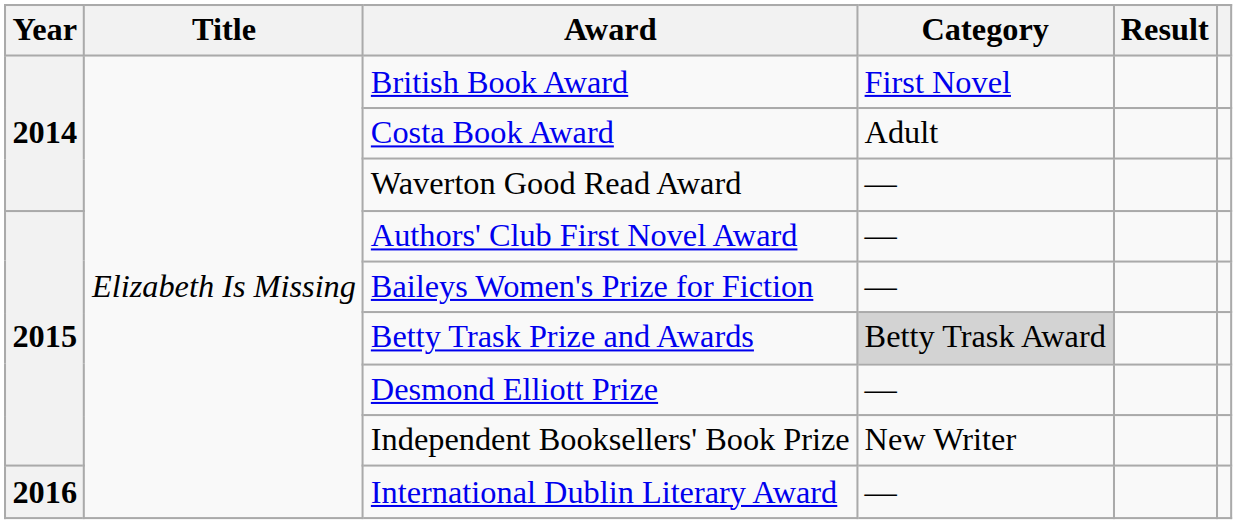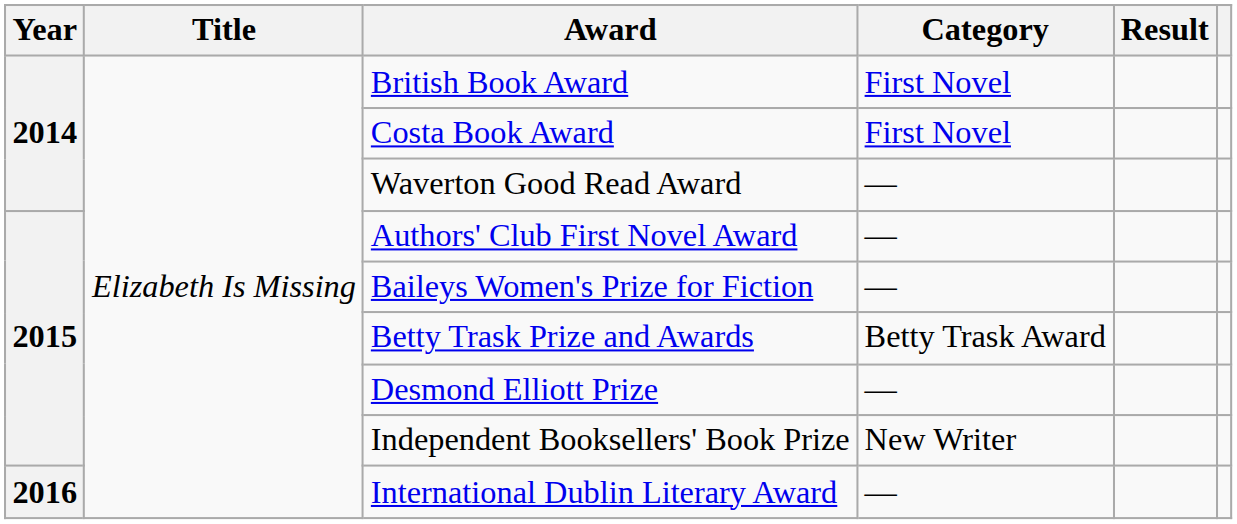Costa Book Award | Category: Adult -> First Novel
Betty Trask Prize and Awards | Category: lightgrey background -> no background
